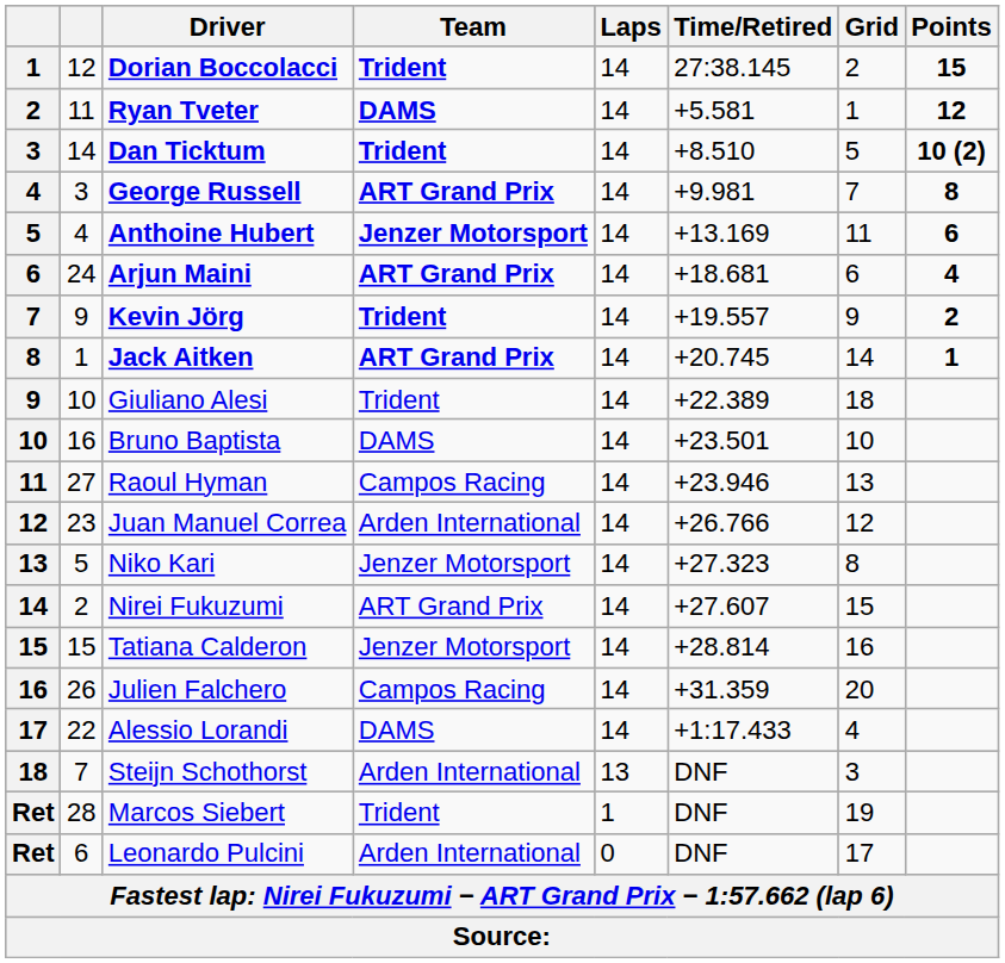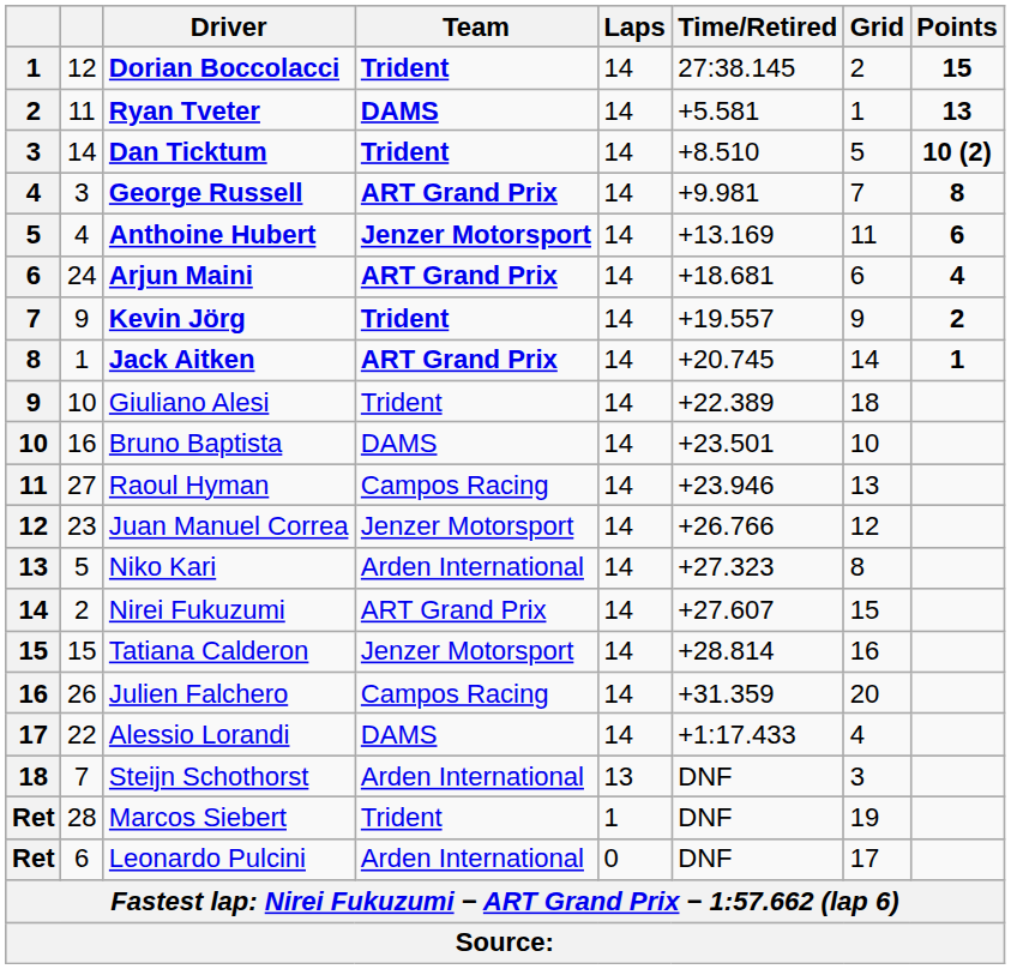Ryan Tveter | Points: 12 -> 13
Juan Manuel Correa | Team: Arden International -> Jenzer Motorsport
Niko Kari | Team: Jenzer Motorsport -> Arden International
